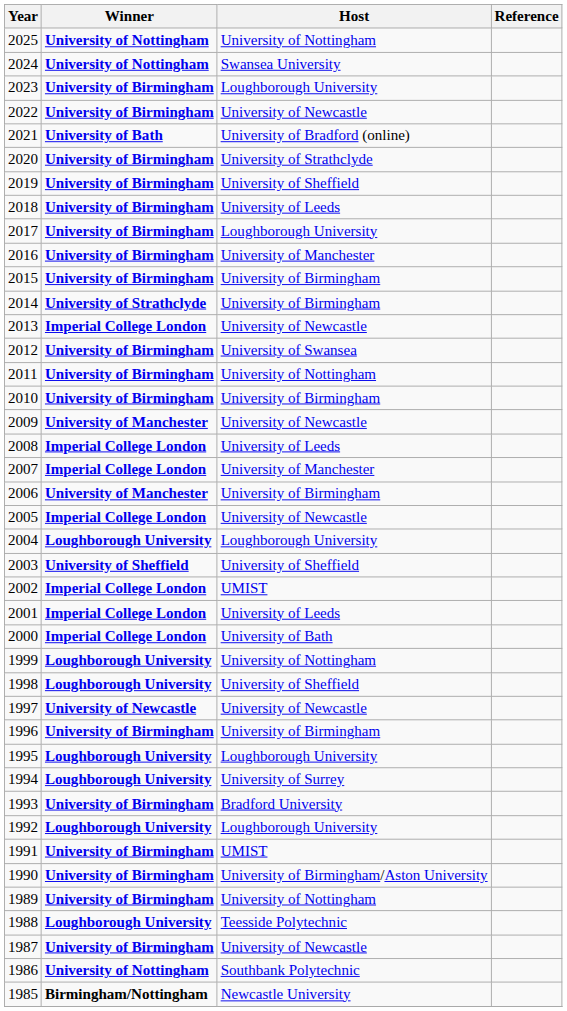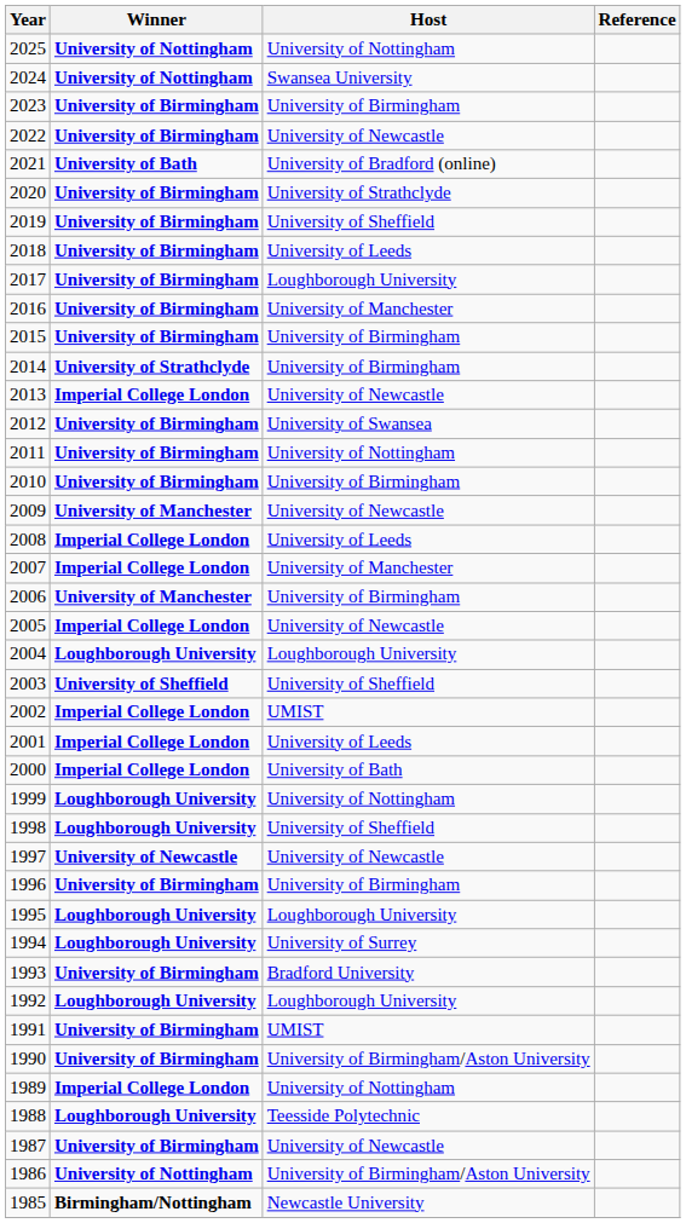2023 | Host: Loughborough University -> University of Birmingham
1989 | Winner: University of Birmingham -> Imperial College London
1986 | Host: Southbank Polytechnic -> University of Birmingham/Aston University
